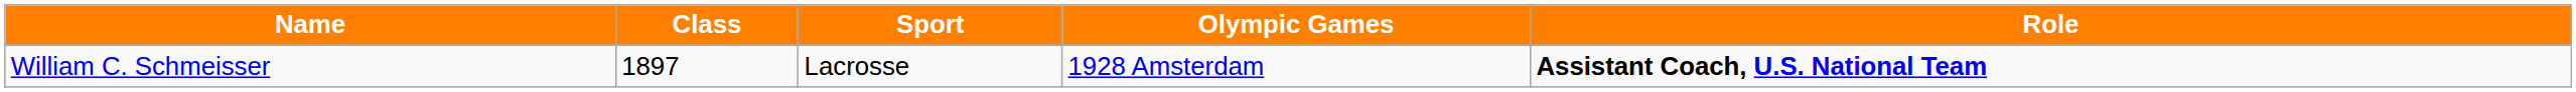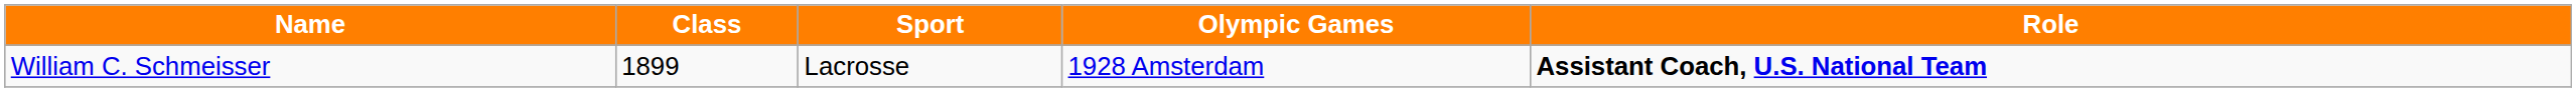William C. Schmeisser | Class: 1897 -> 1899
